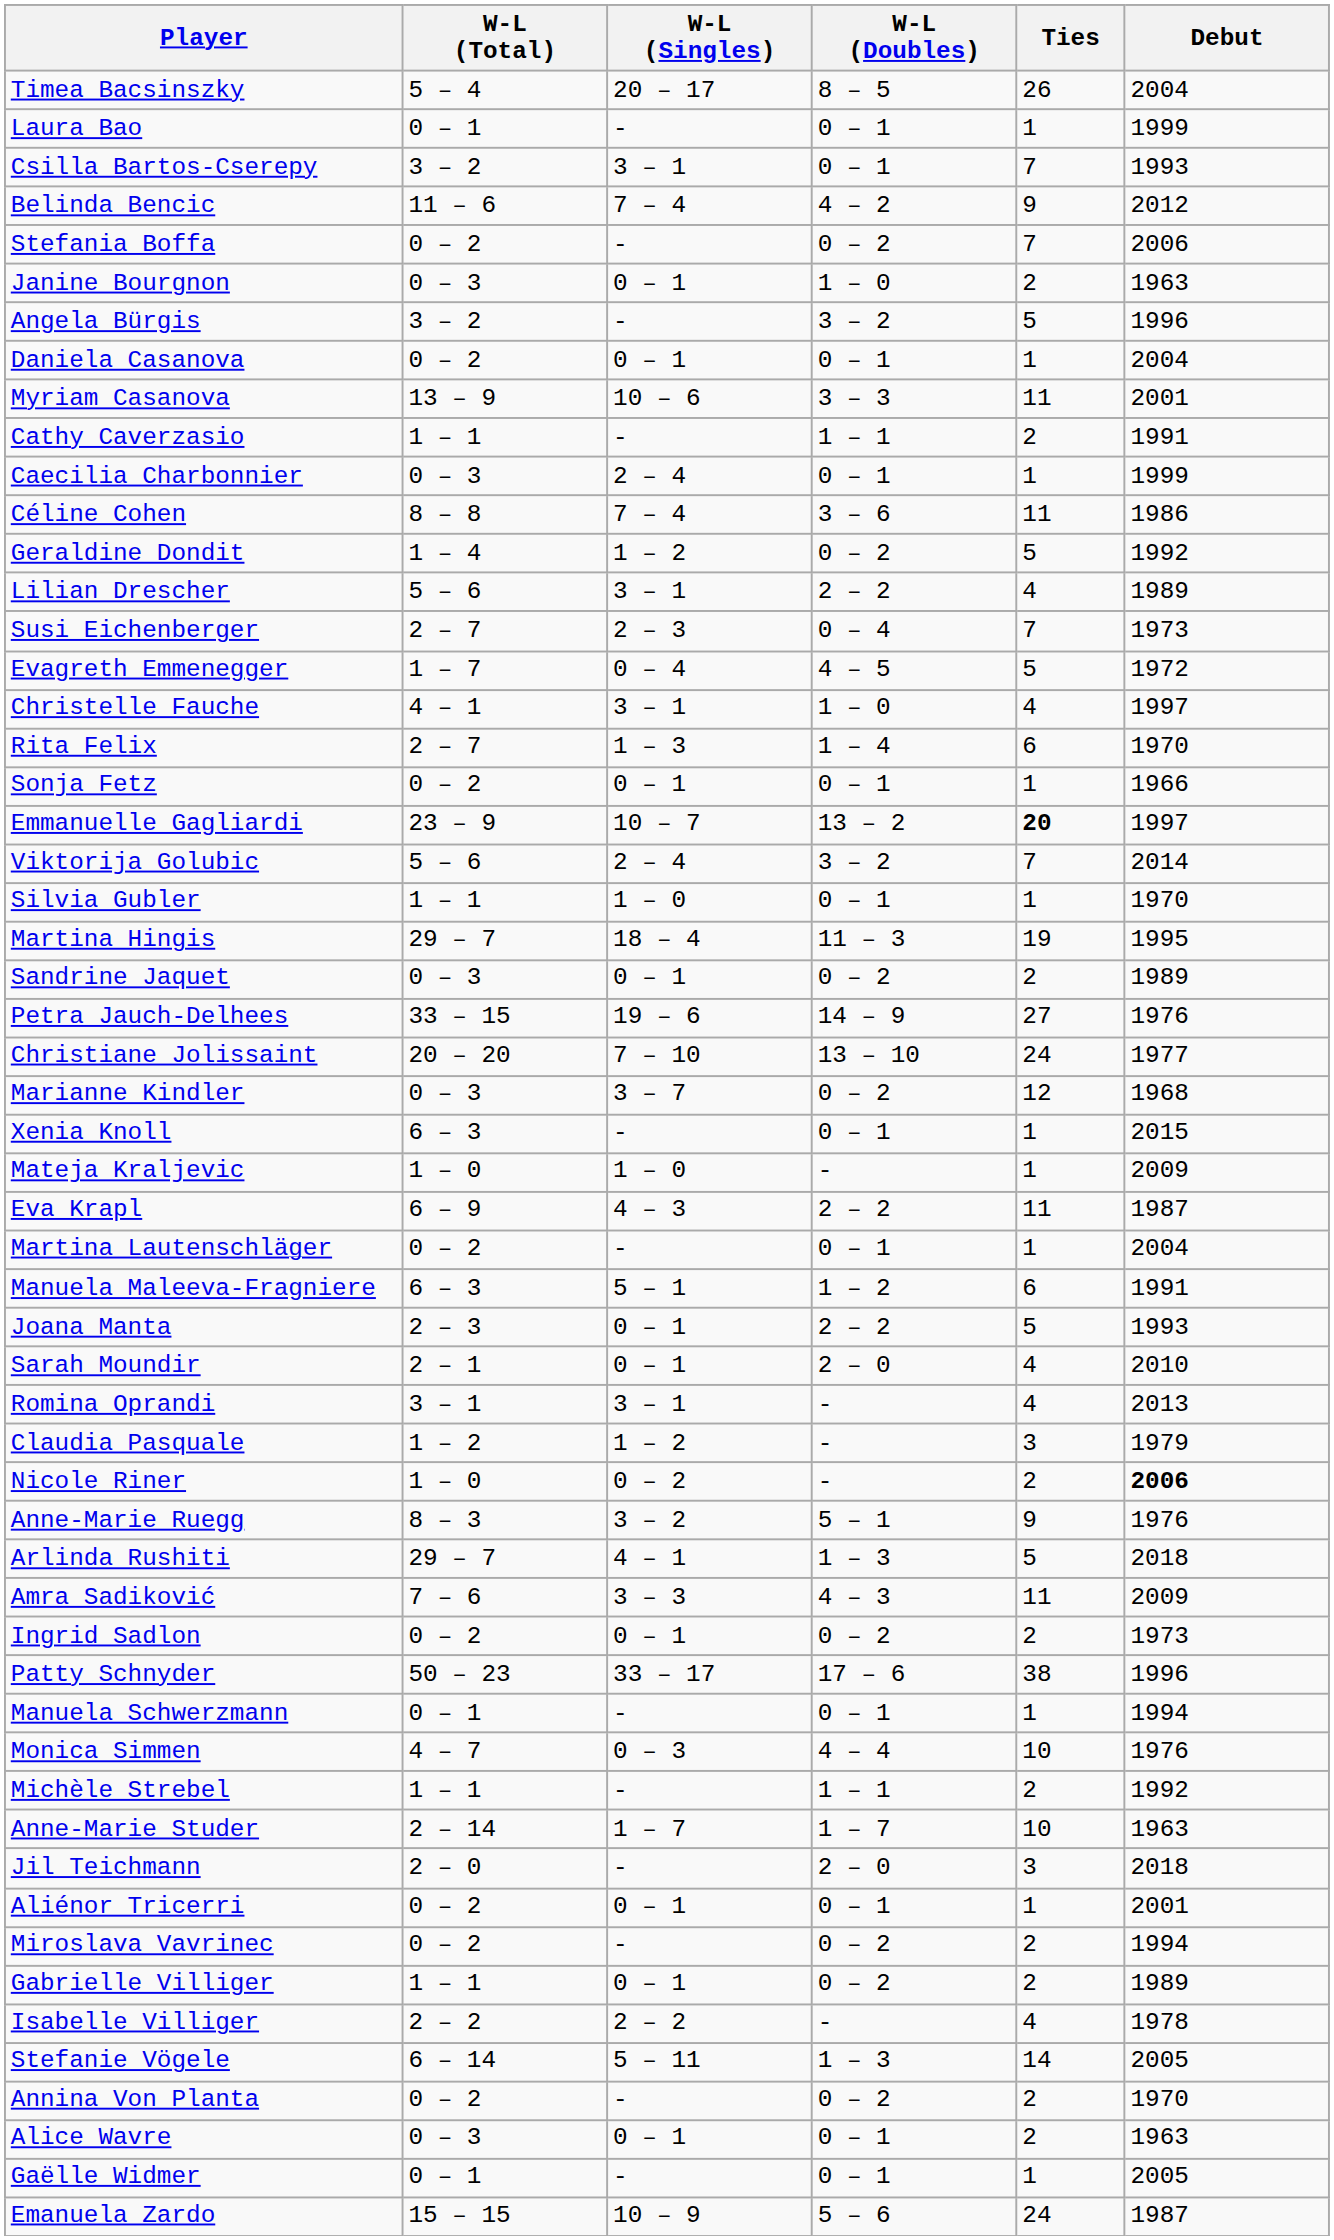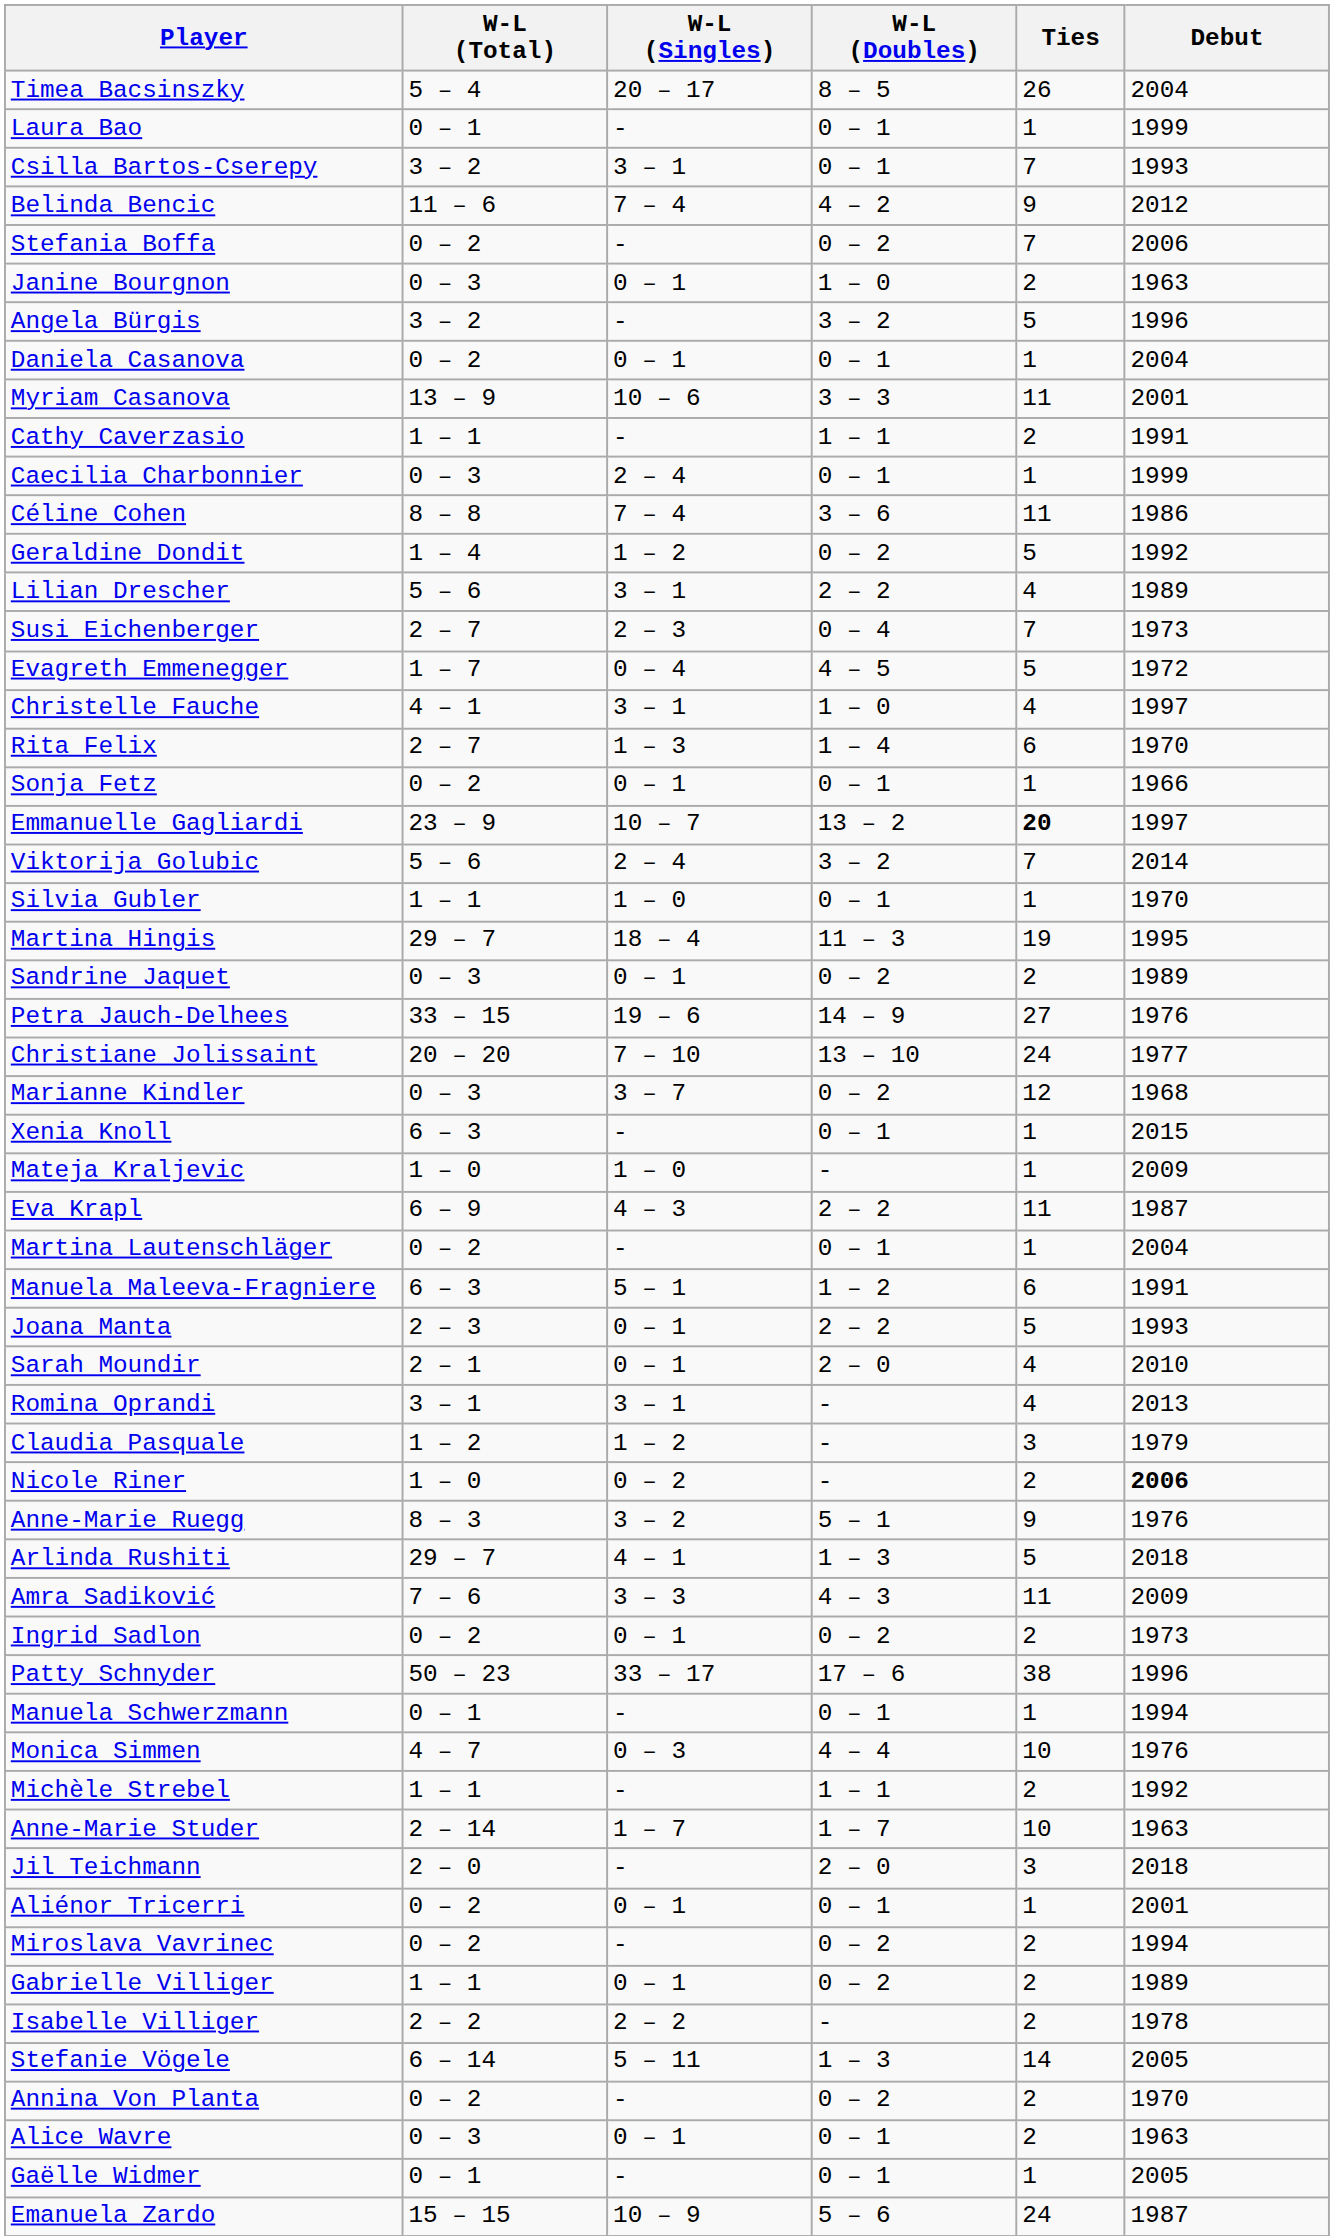Isabelle Villiger | Ties: 4 -> 2
